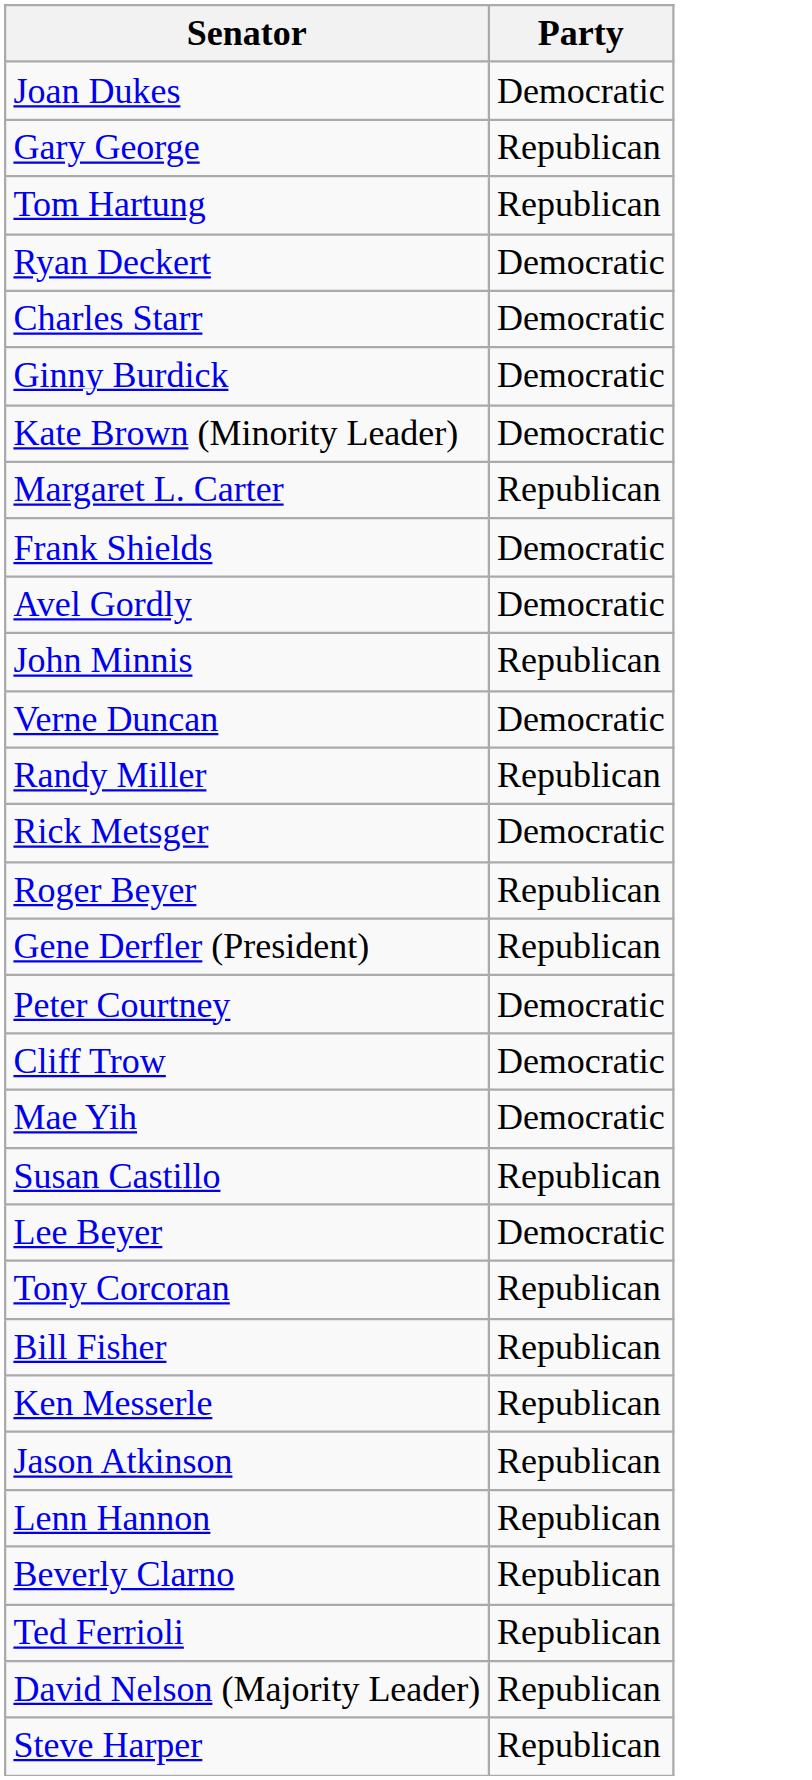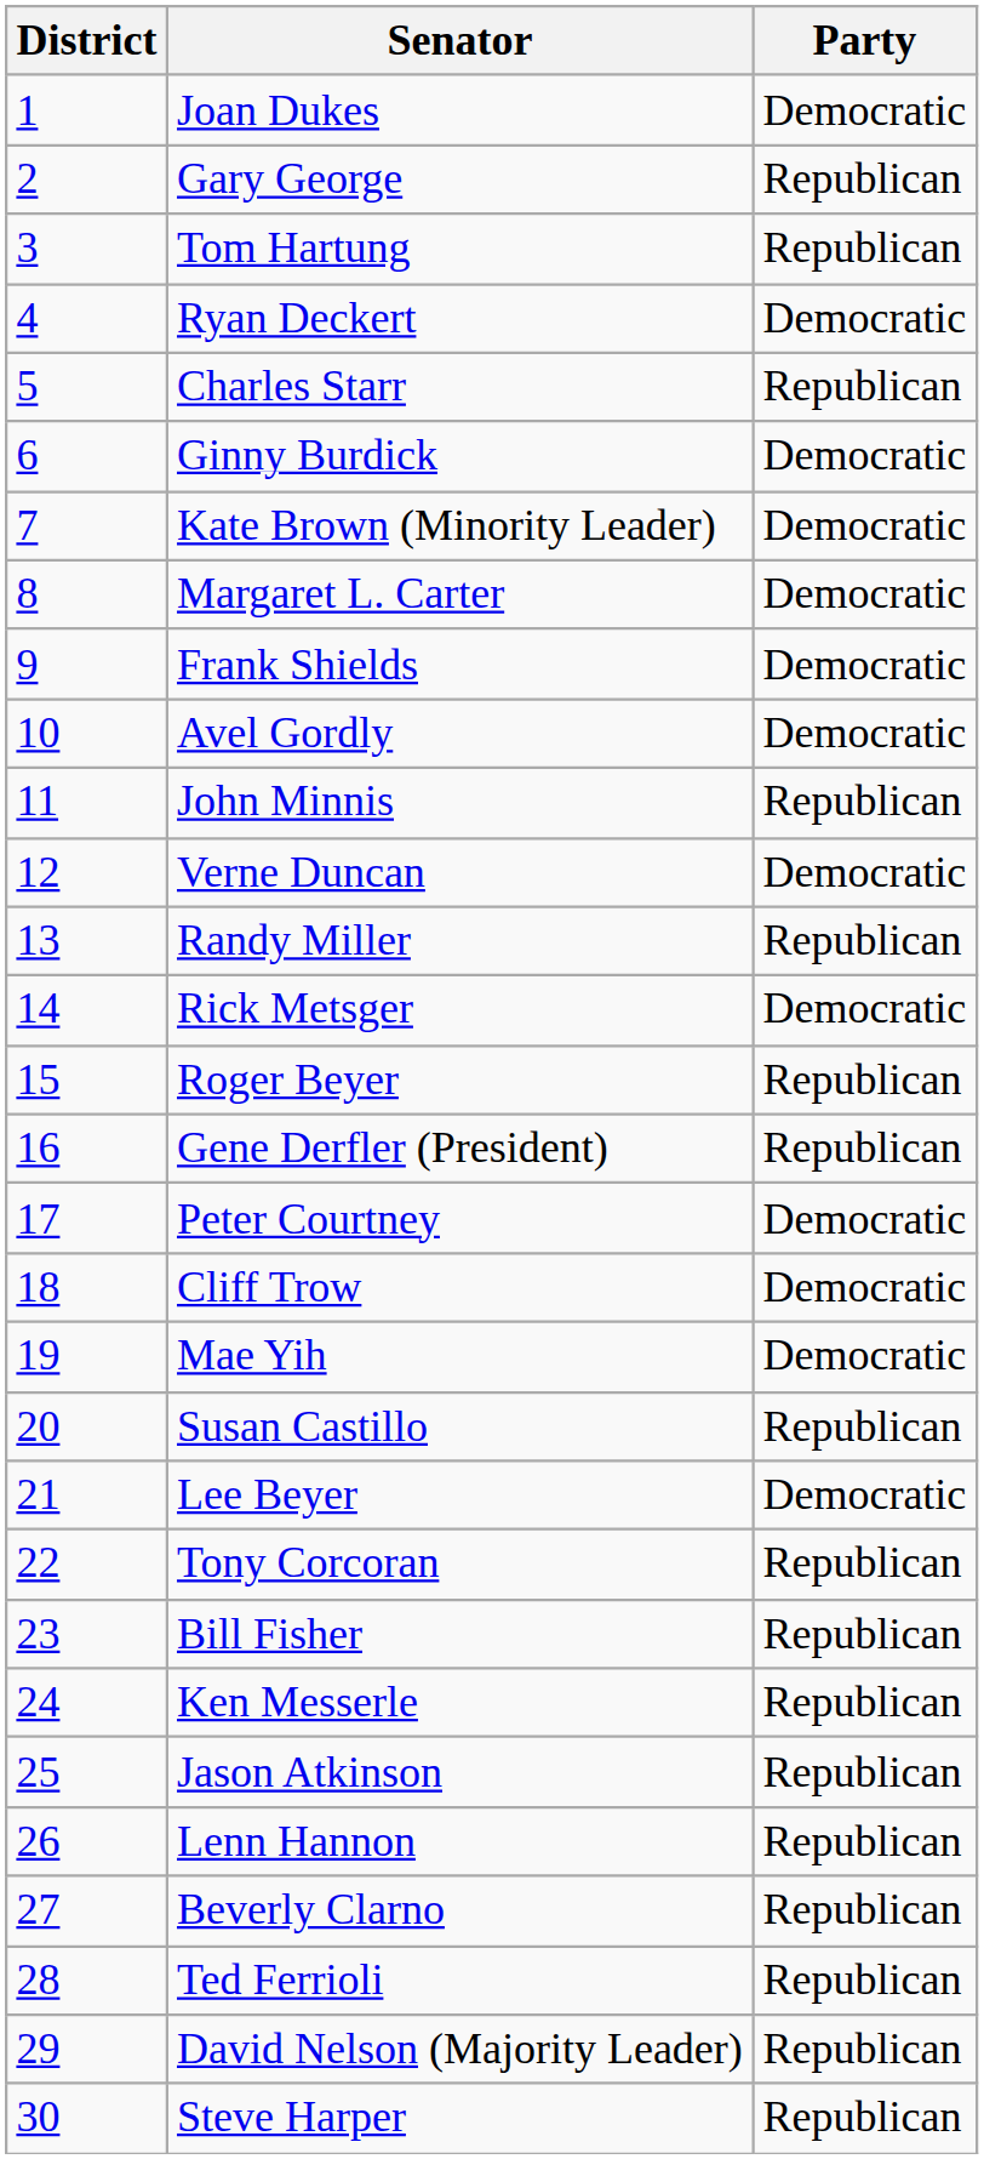+ column: District | 1 | 2 | 3 | 4 | 5 | 6 | 7 | 8 | 9 | 10 | 11 | 12 | 13 | 14 | 15 | 16 | 17 | 18 | 19 | 20 | 21 | 22 | 23 | 24 | 25 | 26 | 27 | 28 | 29 | 30
Charles Starr | Party: Democratic -> Republican
Margaret L. Carter | Party: Republican -> Democratic
